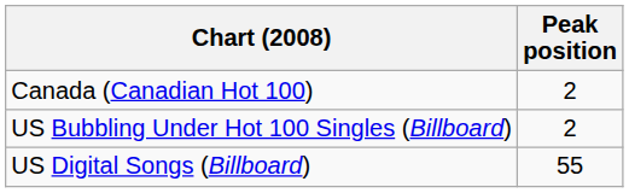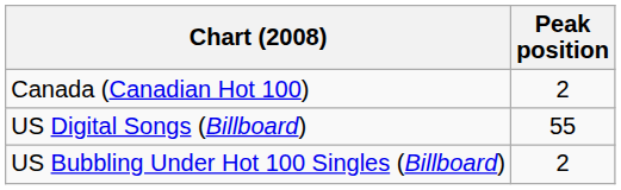rows swapped: US Bubbling Under Hot 100 Singles (Billboard) <-> US Digital Songs (Billboard)
